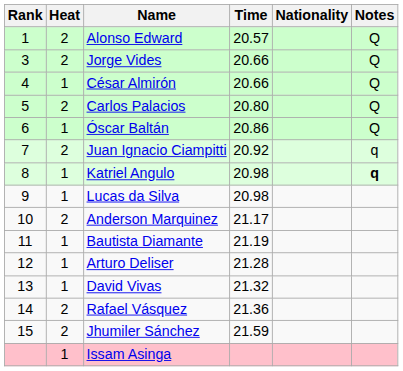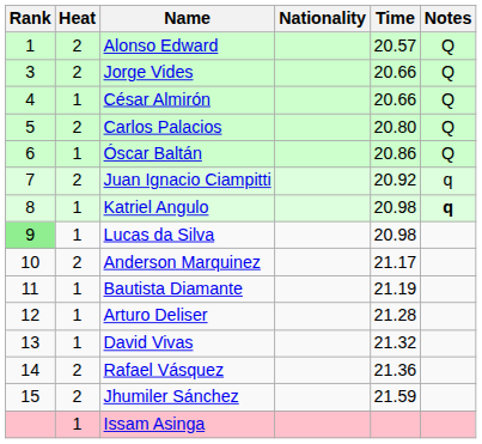columns swapped: Nationality <-> Time
Lucas da Silva | Rank: no background -> lightgreen background
